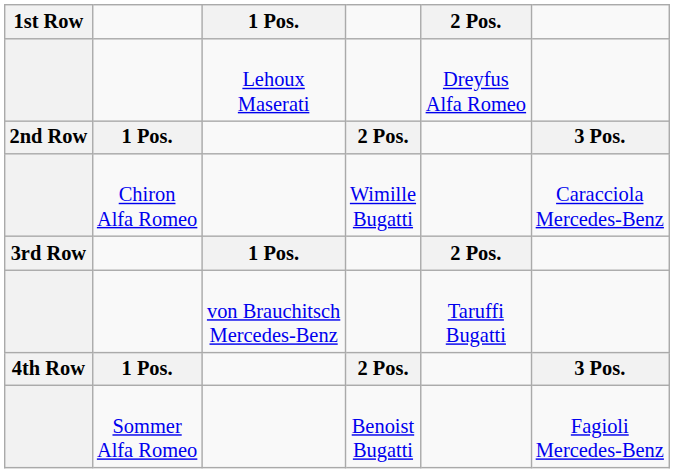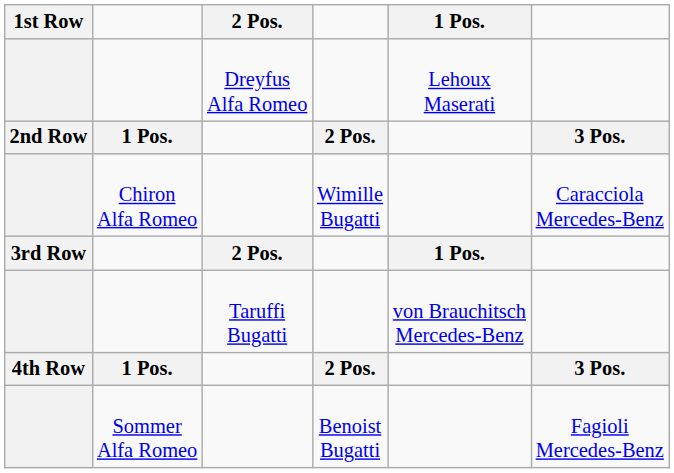columns swapped: 1 Pos. <-> 2 Pos.
